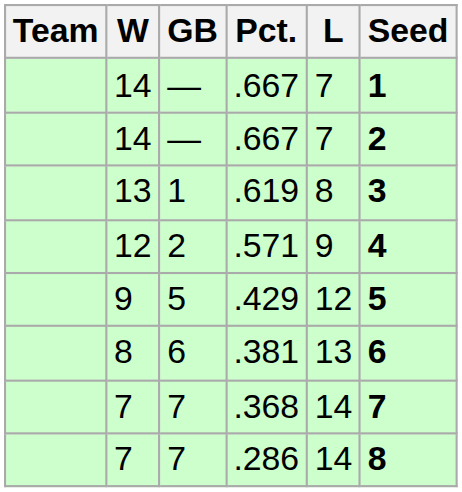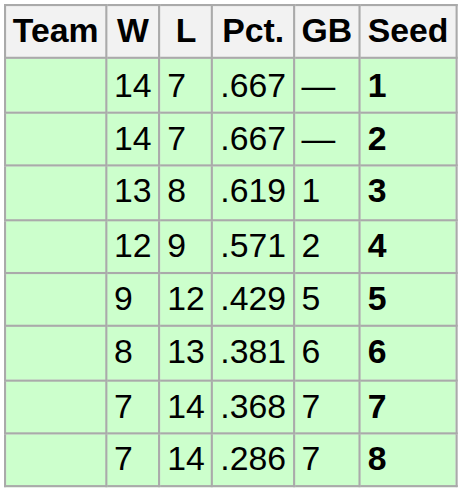columns swapped: L <-> GB
